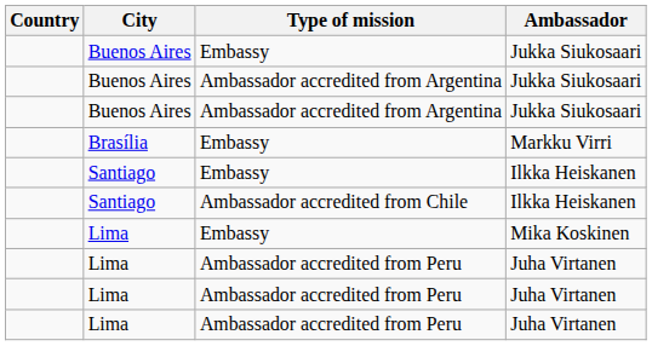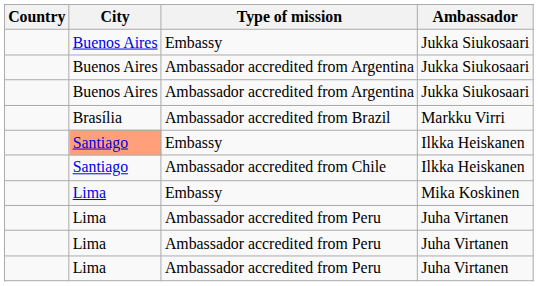- row: Brasília | Embassy | Markku Virri
+ row: Brasília | Ambassador accredited from Brazil | Markku Virri
Embassy / Ilkka Heiskanen | City: no background -> lightsalmon background
